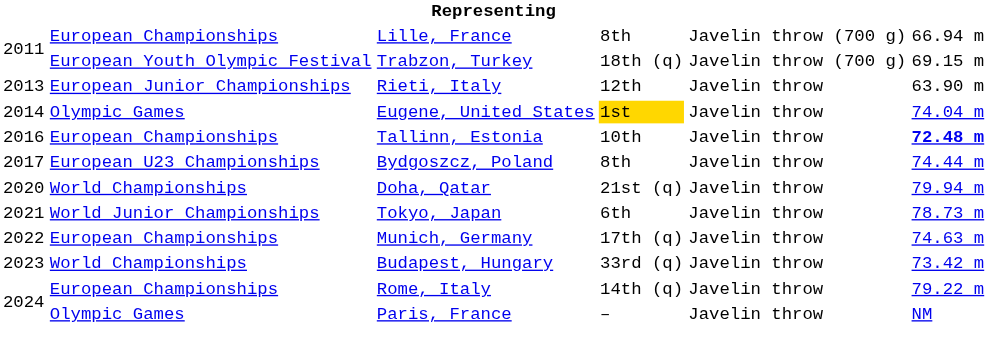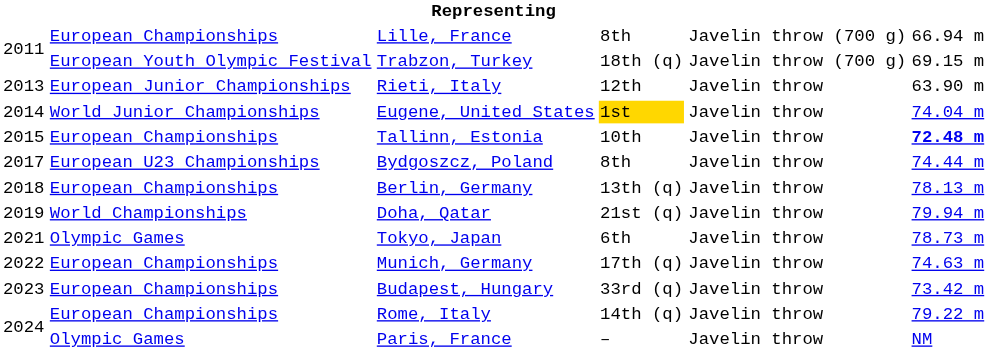Eugene, United States | column 2: Olympic Games -> World Junior Championships
Tallinn, Estonia | column 1: 2016 -> 2015
+ row: 2018 | European Championships | Berlin, Germany | 13th (q) | Javelin throw | 78.13 m
Doha, Qatar | column 1: 2020 -> 2019
Tokyo, Japan | column 2: World Junior Championships -> Olympic Games
Budapest, Hungary | column 2: World Championships -> European Championships
